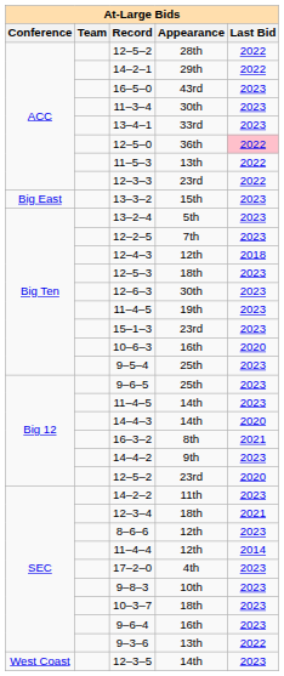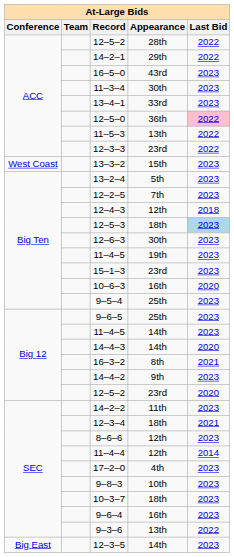13–3–2 | Conference: Big East -> West Coast
12–5–3 | Last Bid: no background -> lightblue background
12–3–5 | Conference: West Coast -> Big East
